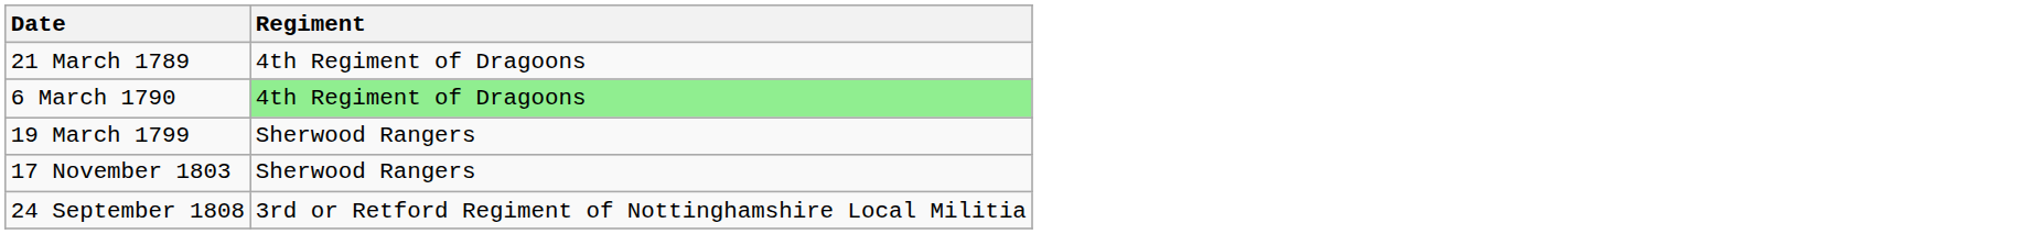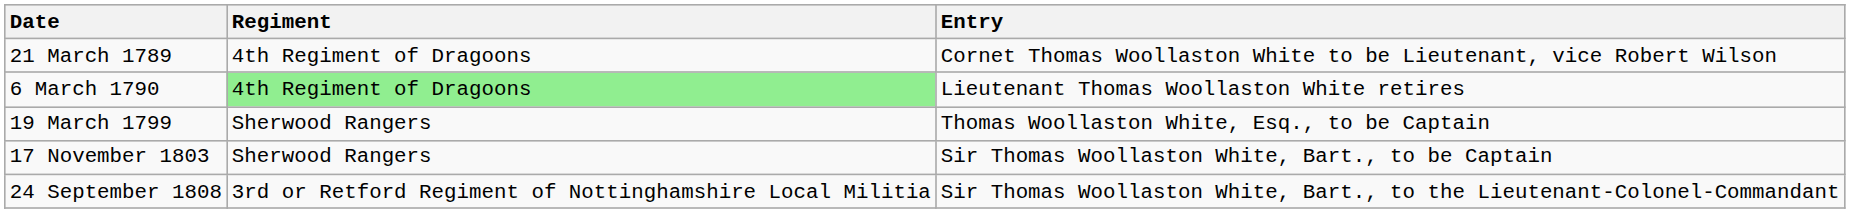+ column: Entry | Cornet Thomas Woollaston White to be Lieutenant, vice Robert Wilson | Lieutenant Thomas Woollaston White retires | Thomas Woollaston White, Esq., to be Captain | Sir Thomas Woollaston White, Bart., to be Captain | Sir Thomas Woollaston White, Bart., to the Lieutenant-Colonel-Commandant
